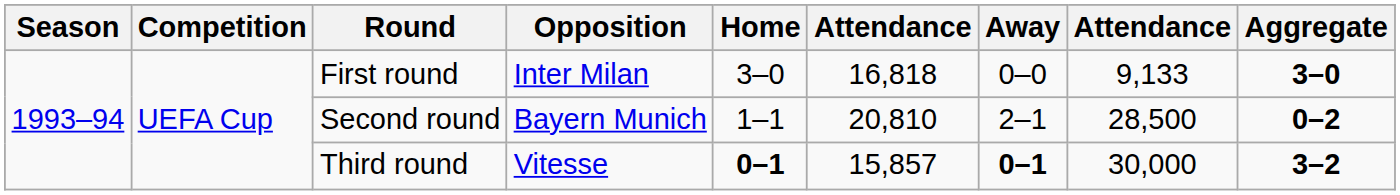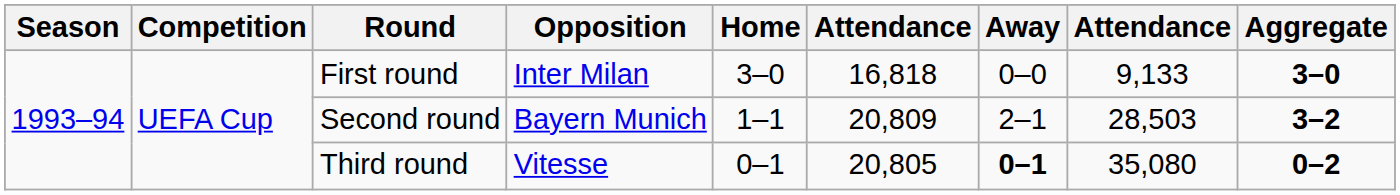Second round | column 6: 20,810 -> 20,809
Second round | column 8: 28,500 -> 28,503
Second round | Aggregate: 0–2 -> 3–2
Third round | Home: bold -> normal
Third round | column 6: 15,857 -> 20,805
Third round | column 8: 30,000 -> 35,080
Third round | Aggregate: 3–2 -> 0–2
